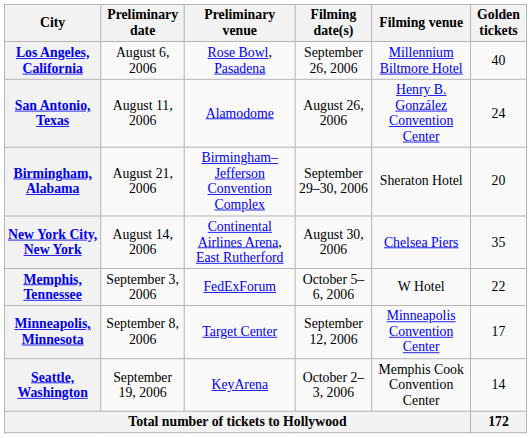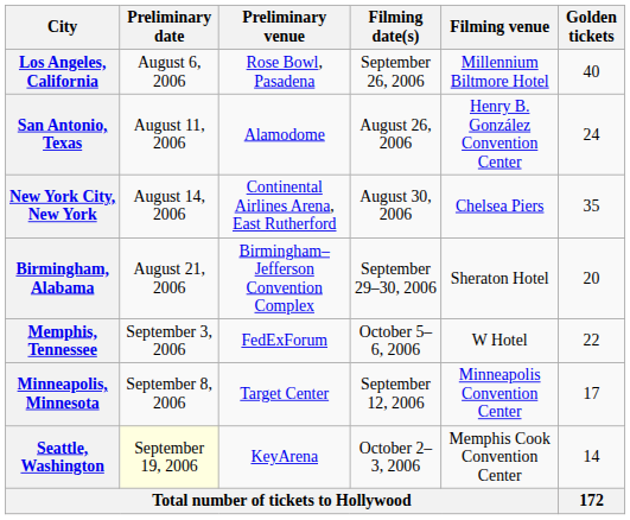rows swapped: New York City, New York <-> Birmingham, Alabama
Seattle, Washington | Preliminary date: no background -> lightyellow background
